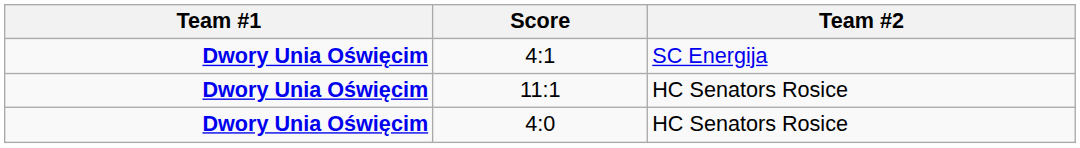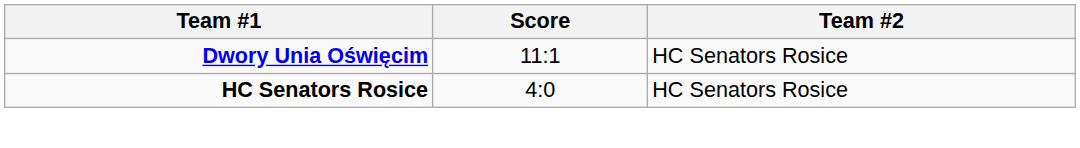- row: Dwory Unia Oświęcim | 4:1 | SC Energija
4:0 | Team #1: Dwory Unia Oświęcim -> HC Senators Rosice
